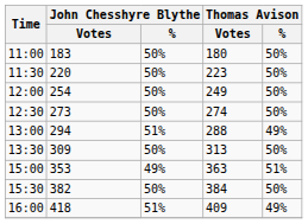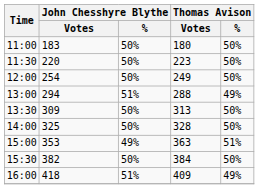- row: 12:30 | 273 | 50% | 274 | 50%
+ row: 14:00 | 325 | 50% | 328 | 50%
